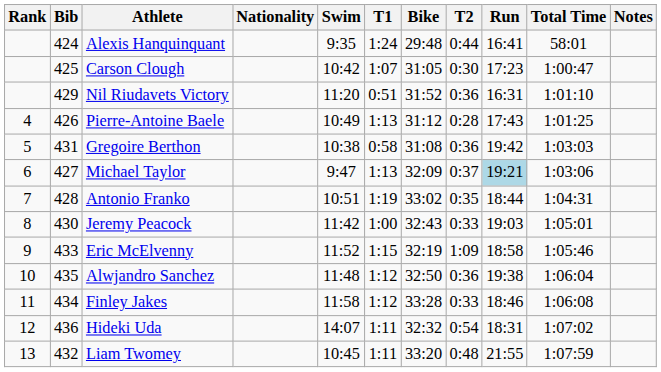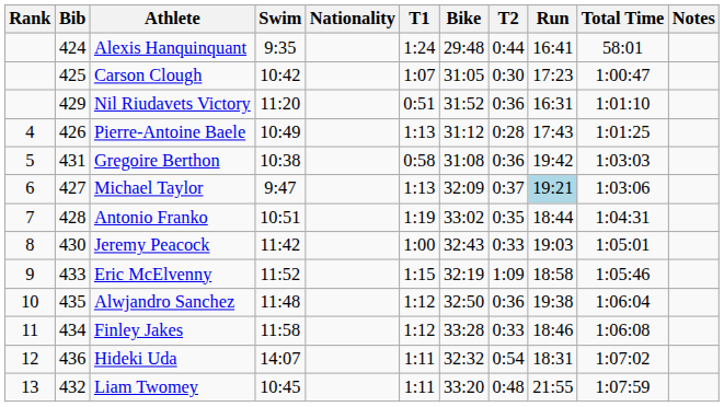columns swapped: Nationality <-> Swim
